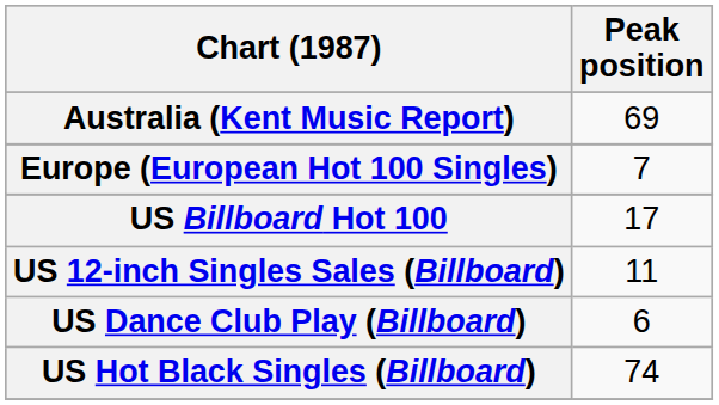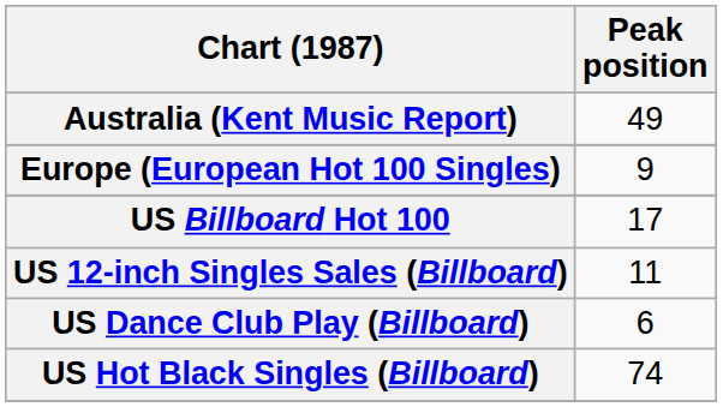Australia (Kent Music Report) | Peak position: 69 -> 49
Europe (European Hot 100 Singles) | Peak position: 7 -> 9
